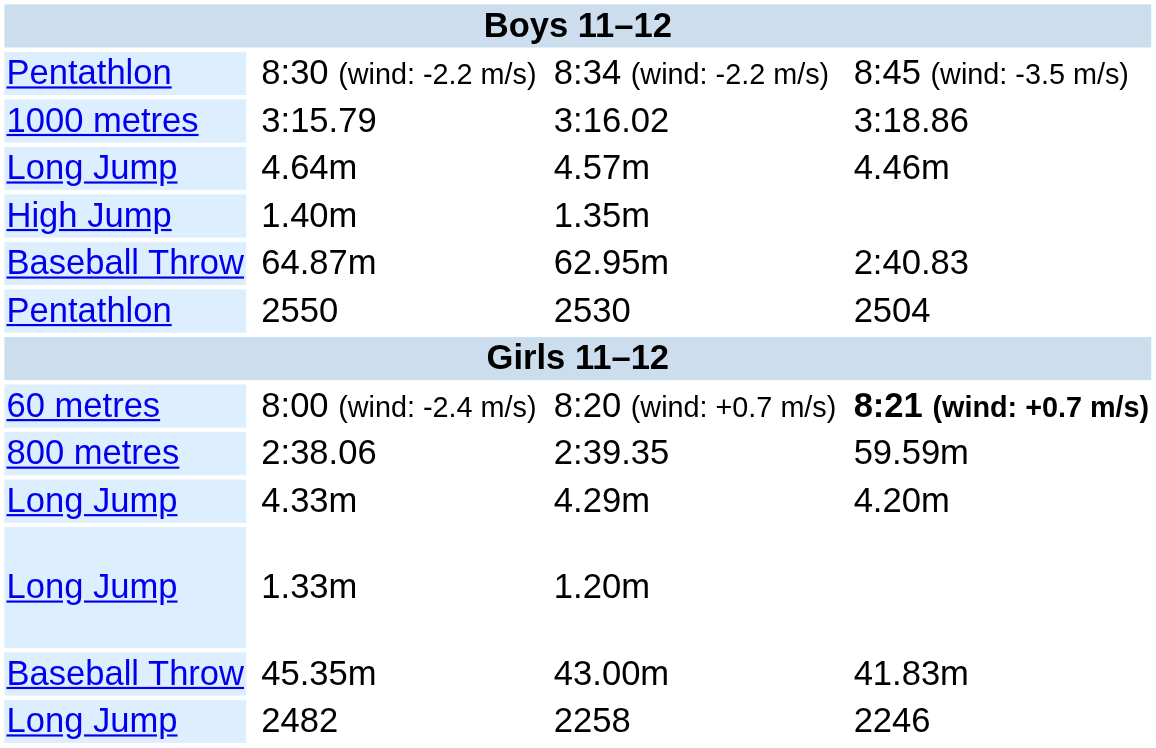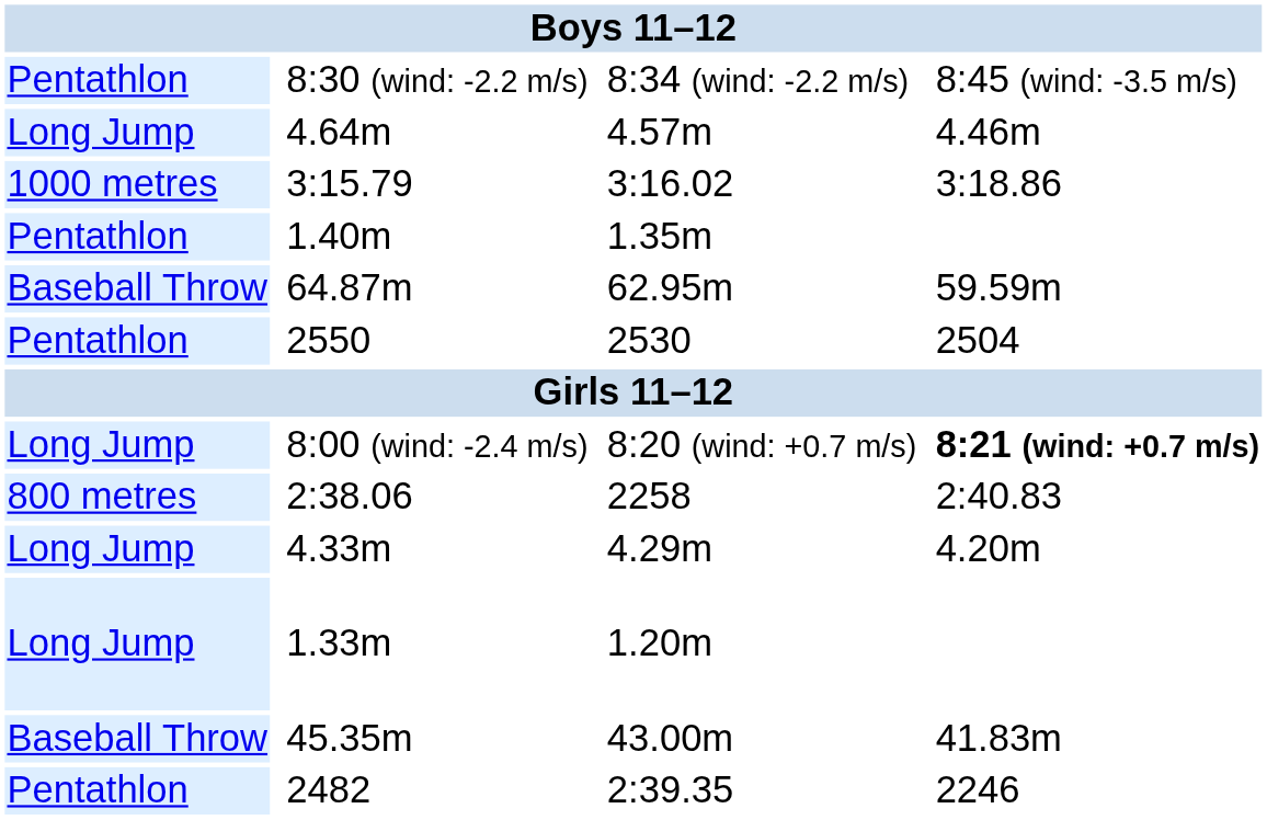rows swapped: 3:15.79 <-> 4.64m
1.40m | column 1: High Jump -> Pentathlon
64.87m | column 7: 2:40.83 -> 59.59m
8:00 (wind: -2.4 m/s) | column 1: 60 metres -> Long Jump
2:38.06 | column 5: 2:39.35 -> 2258
2:38.06 | column 7: 59.59m -> 2:40.83
2482 | column 1: Long Jump -> Pentathlon
2482 | column 5: 2258 -> 2:39.35
